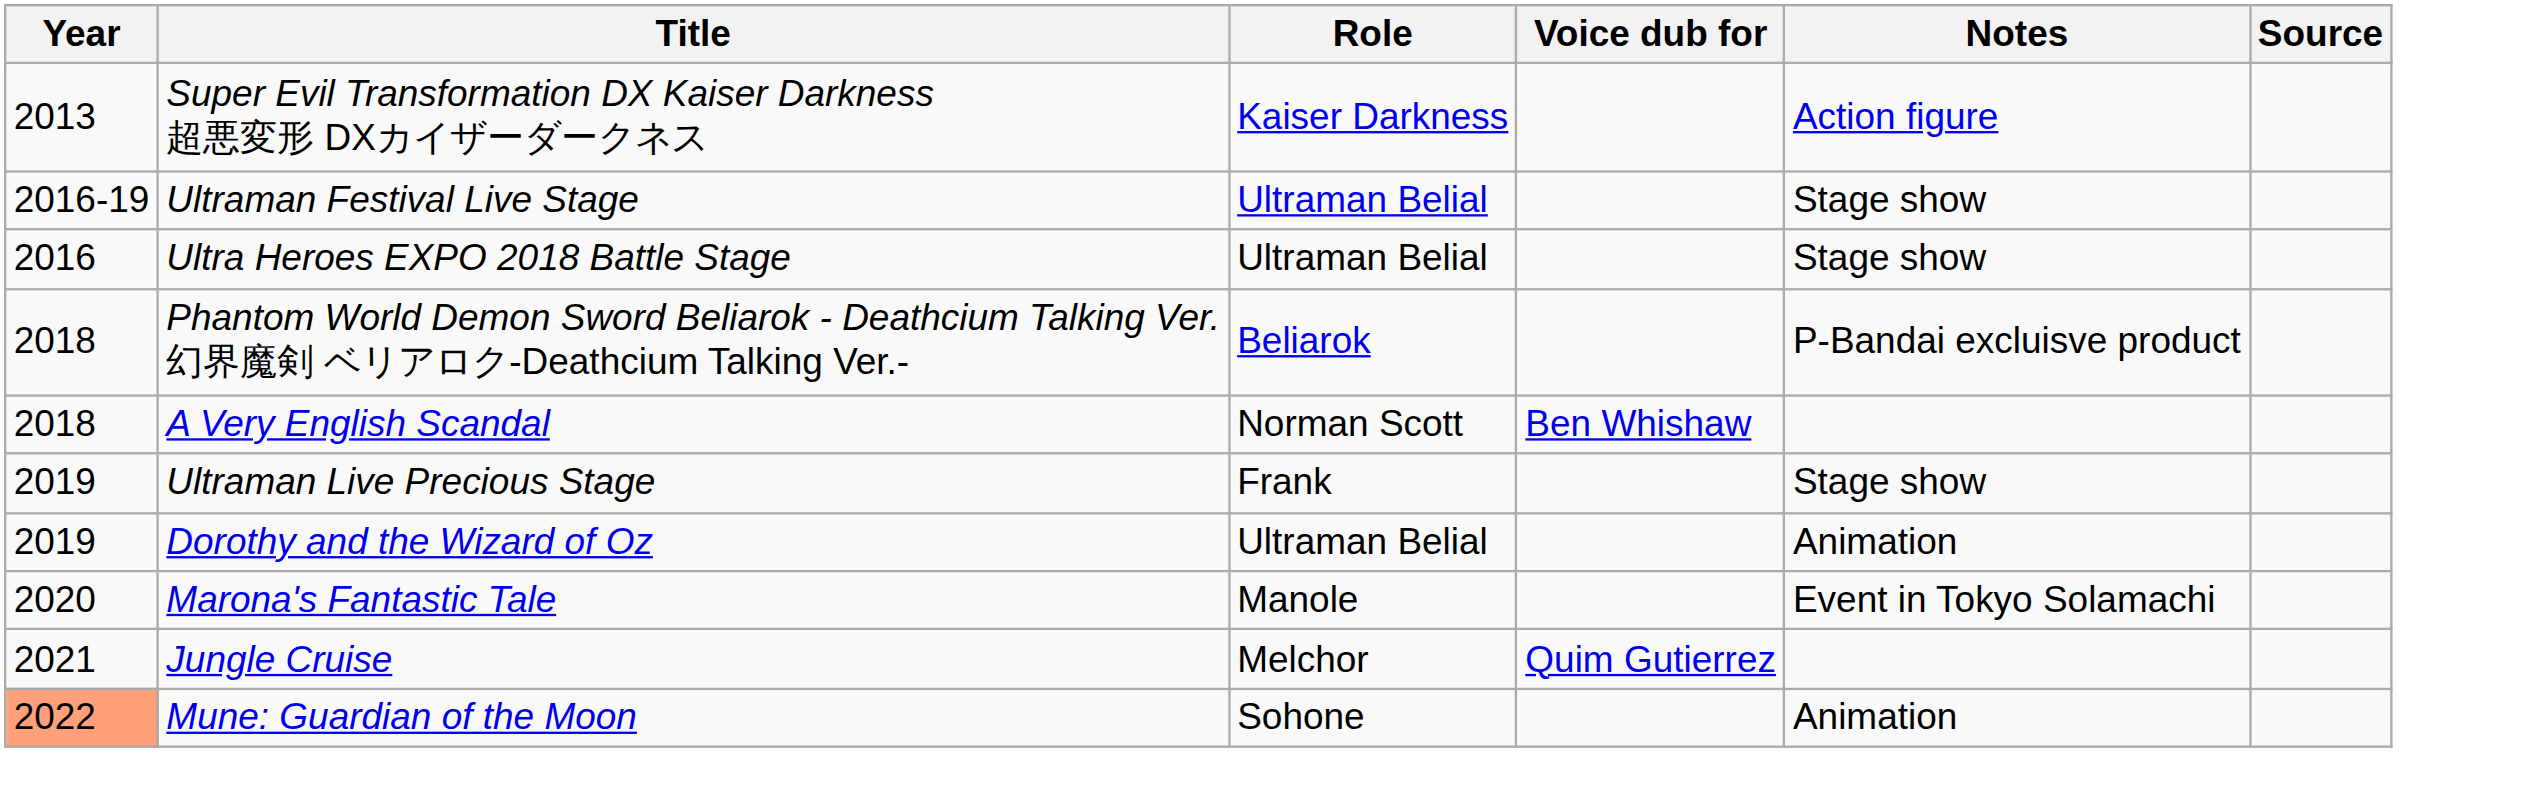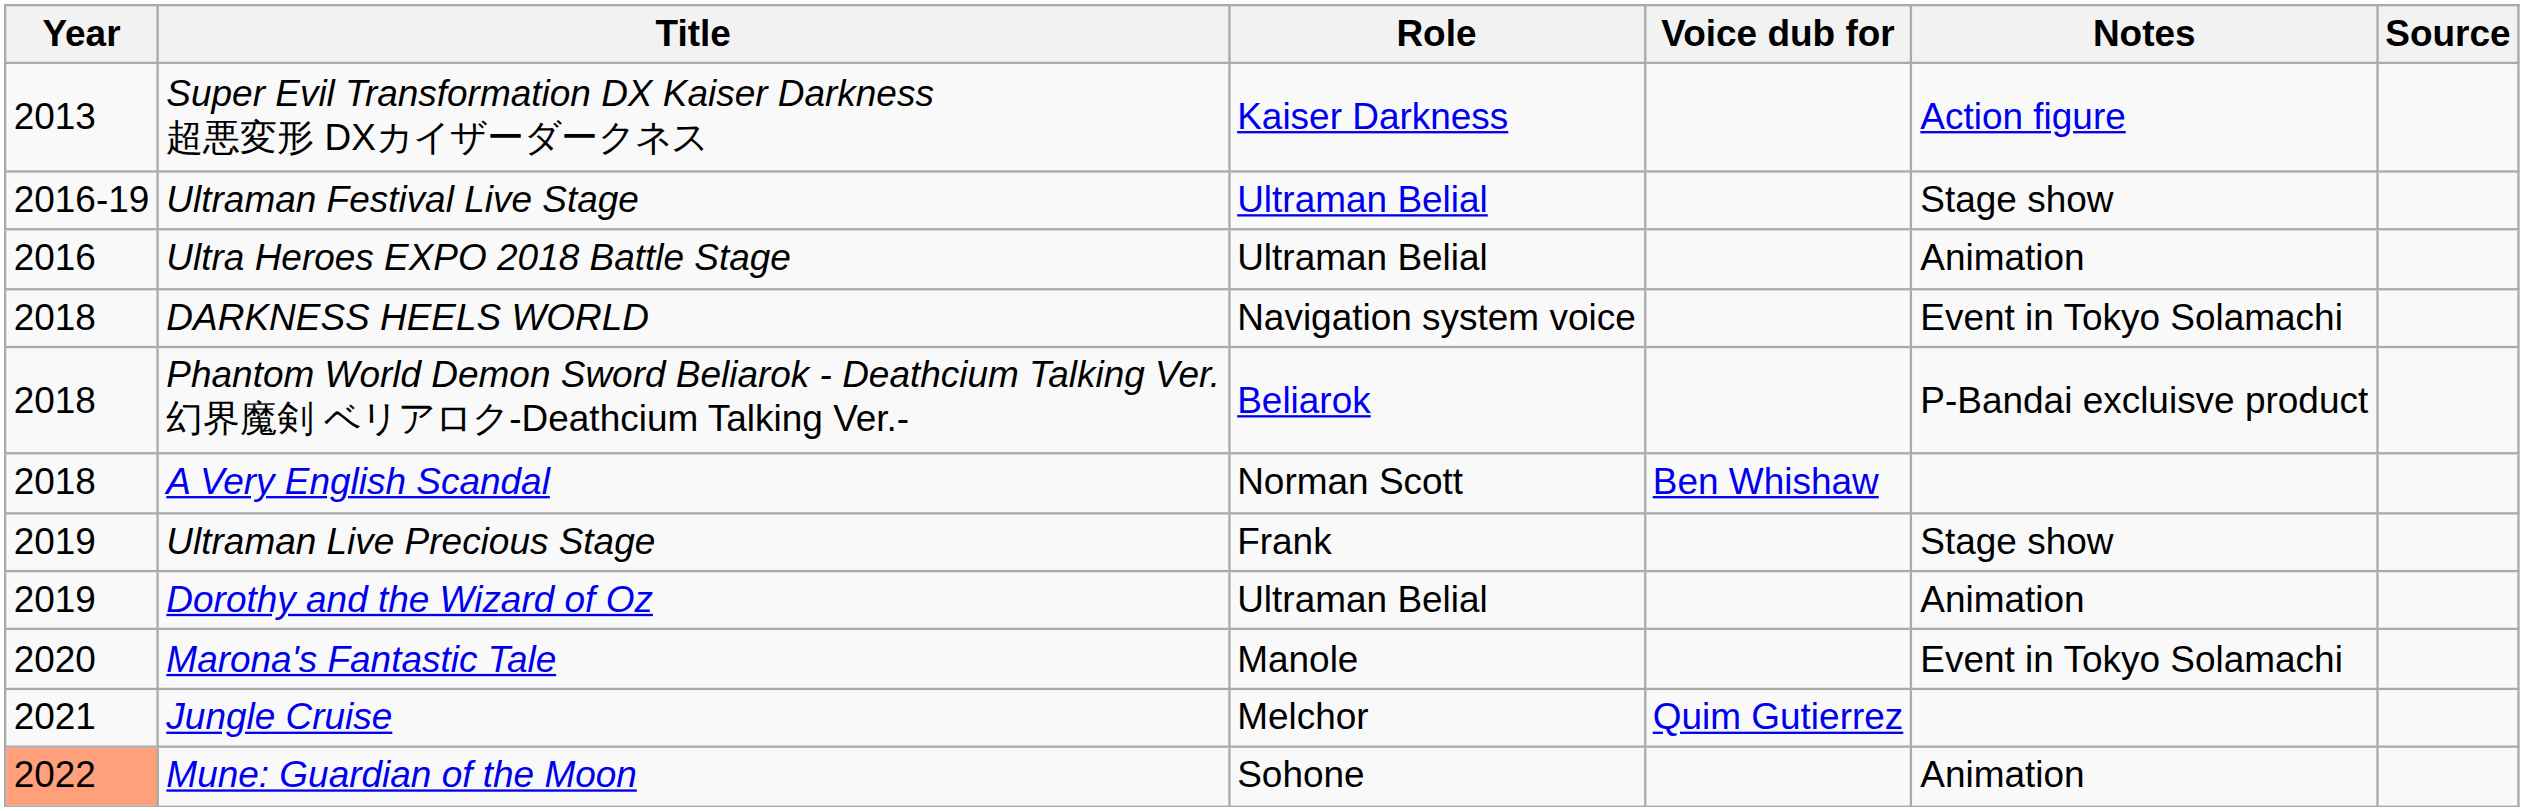Ultra Heroes EXPO 2018 Battle Stage | Notes: Stage show -> Animation
+ row: 2018 | DARKNESS HEELS WORLD | Navigation system voice | Event in Tokyo Solamachi
